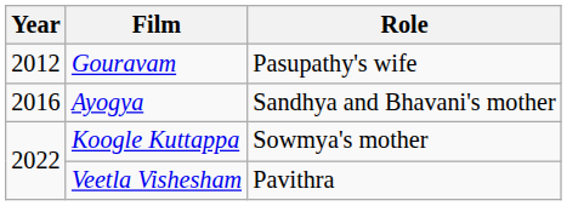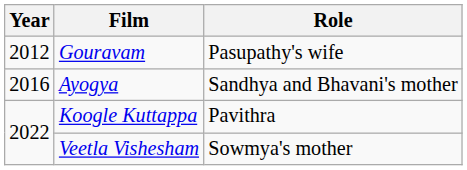Koogle Kuttappa | Role: Sowmya's mother -> Pavithra
Veetla Vishesham | Role: Pavithra -> Sowmya's mother
